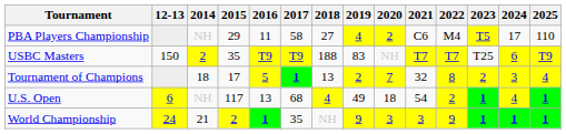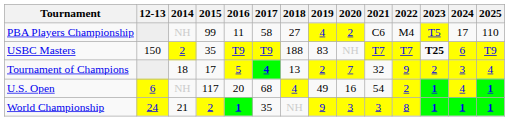PBA Players Championship | 2015: 29 -> 99
USBC Masters | 2023: normal -> bold
Tournament of Champions | 2017: 1 -> 4
Tournament of Champions | 2022: 8 -> 9
U.S. Open | 2016: 13 -> 20
U.S. Open | 2020: 18 -> 16
World Championship | 2022: 9 -> 8
